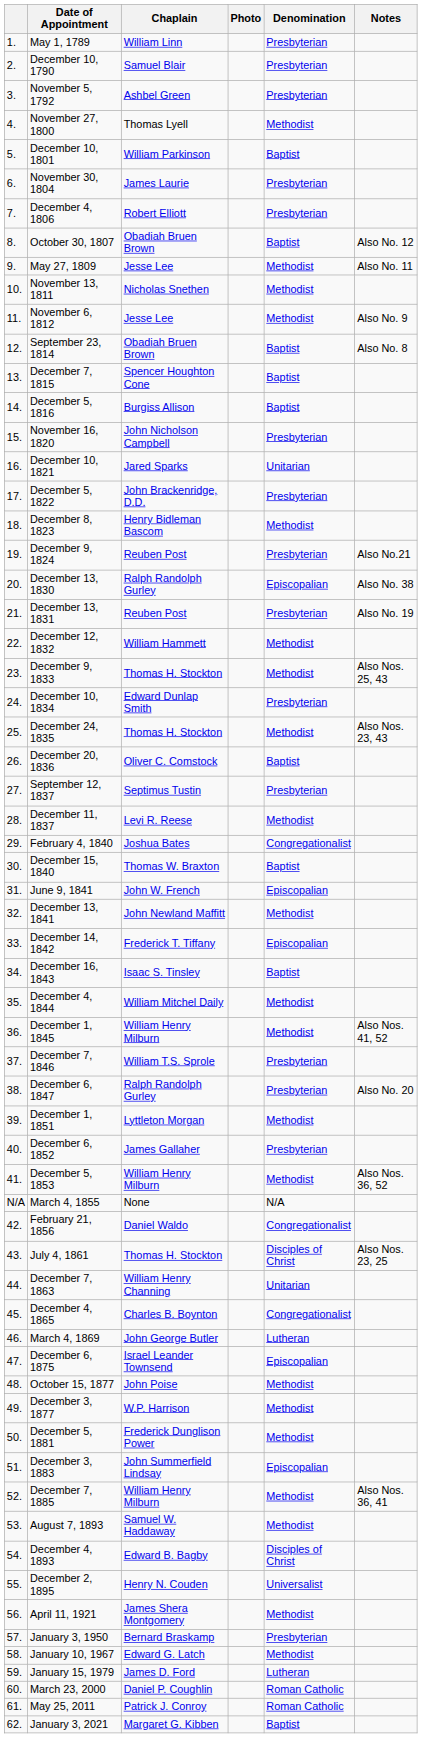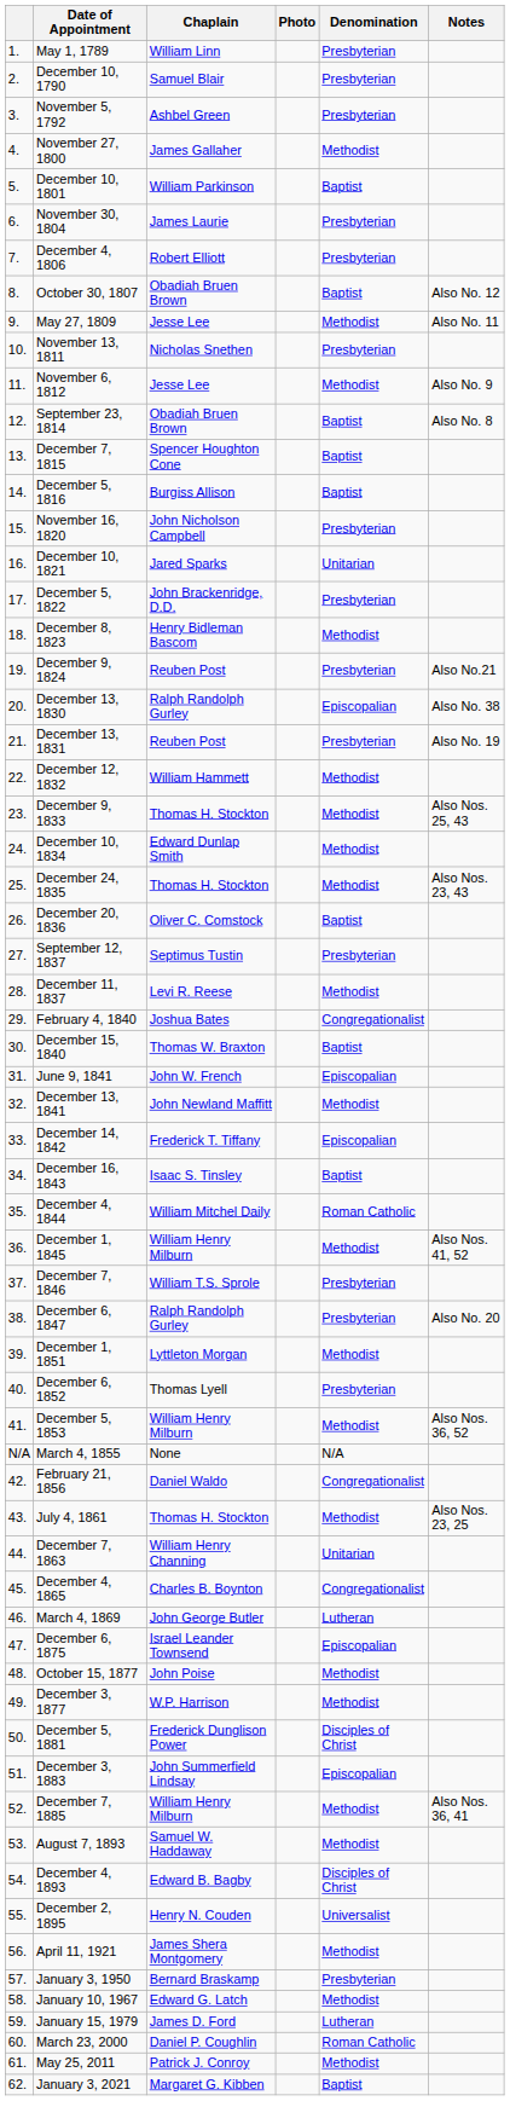November 27, 1800 | Chaplain: Thomas Lyell -> James Gallaher
November 13, 1811 | Denomination: Methodist -> Presbyterian
December 10, 1834 | Denomination: Presbyterian -> Methodist
December 4, 1844 | Denomination: Methodist -> Roman Catholic
December 6, 1852 | Chaplain: James Gallaher -> Thomas Lyell
July 4, 1861 | Denomination: Disciples of Christ -> Methodist
December 5, 1881 | Denomination: Methodist -> Disciples of Christ
May 25, 2011 | Denomination: Roman Catholic -> Methodist
